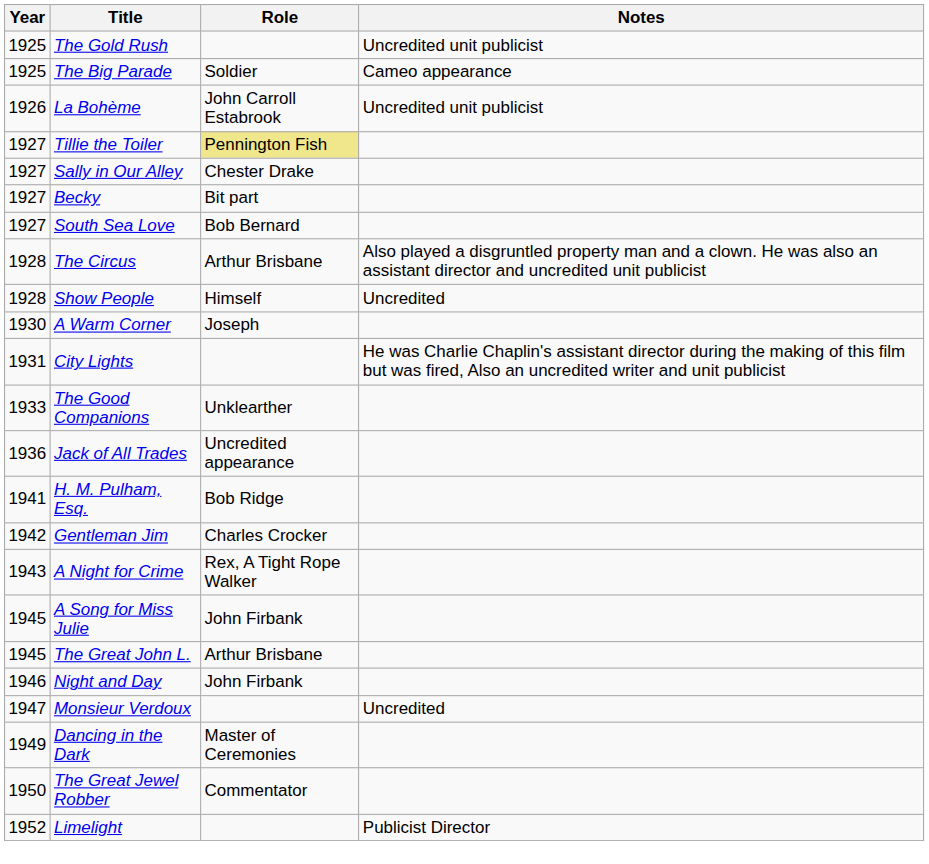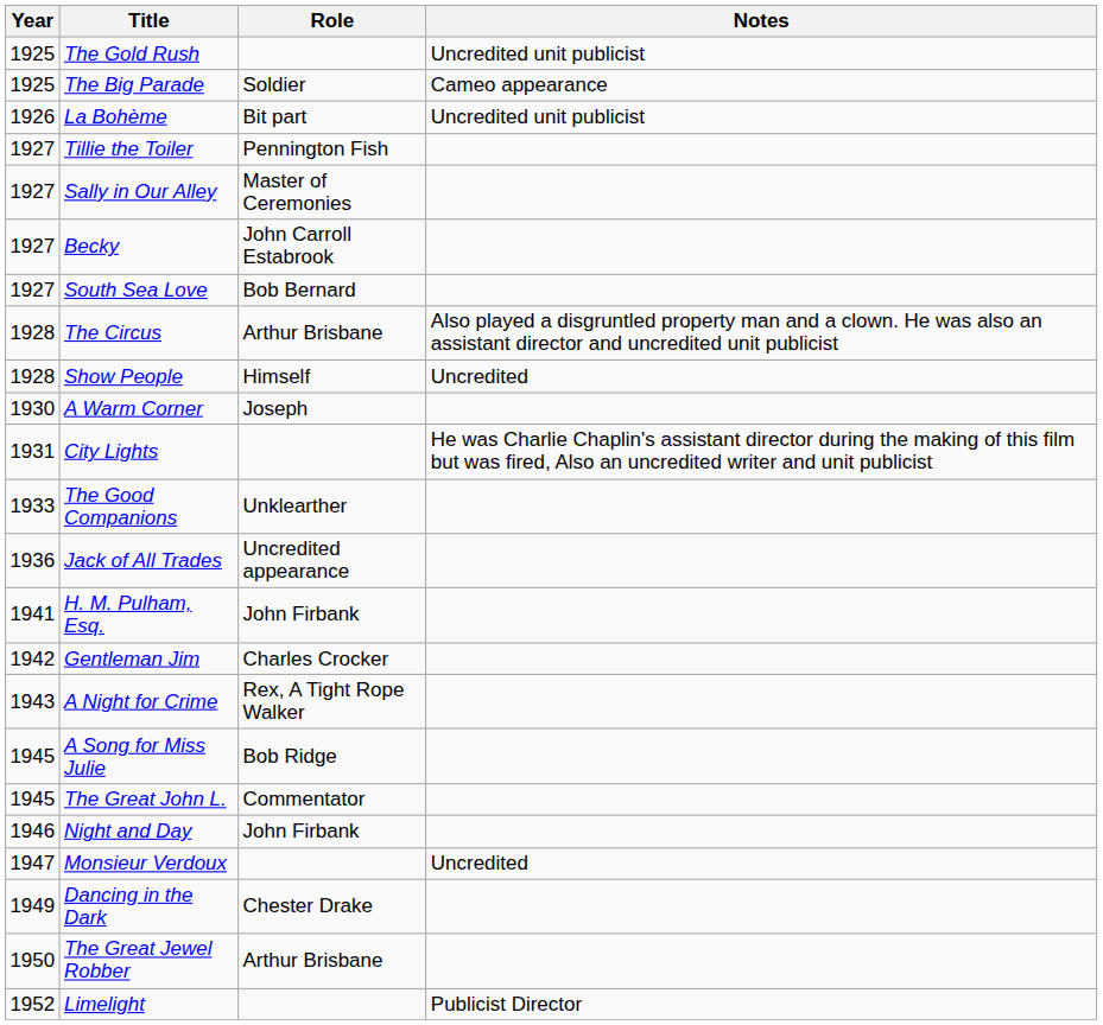La Bohème | Role: John Carroll Estabrook -> Bit part
Tillie the Toiler | Role: khaki background -> no background
Sally in Our Alley | Role: Chester Drake -> Master of Ceremonies
Becky | Role: Bit part -> John Carroll Estabrook
H. M. Pulham, Esq. | Role: Bob Ridge -> John Firbank
A Song for Miss Julie | Role: John Firbank -> Bob Ridge
The Great John L. | Role: Arthur Brisbane -> Commentator
Dancing in the Dark | Role: Master of Ceremonies -> Chester Drake
The Great Jewel Robber | Role: Commentator -> Arthur Brisbane
